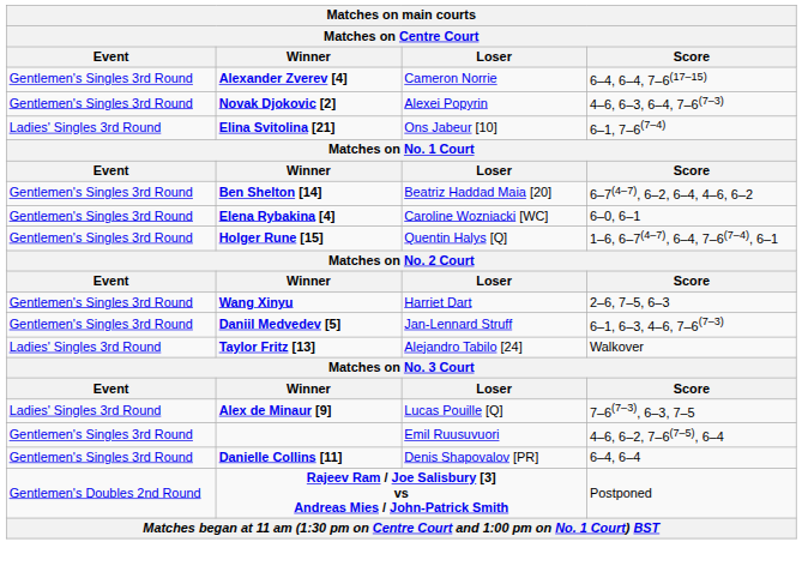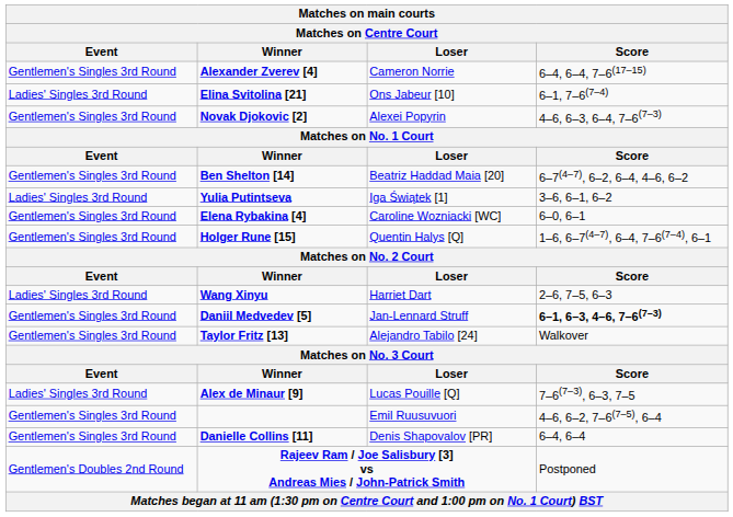rows swapped: Elina Svitolina [21] <-> Novak Djokovic [2]
+ row: Ladies' Singles 3rd Round | Yulia Putintseva | Iga Świątek [1] | 3–6, 6–1, 6–2
Wang Xinyu | Event: Gentlemen's Singles 3rd Round -> Ladies' Singles 3rd Round
Daniil Medvedev [5] | Score: normal -> bold
Taylor Fritz [13] | Event: Ladies' Singles 3rd Round -> Gentlemen's Singles 3rd Round
